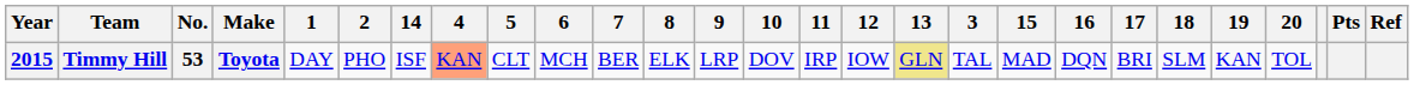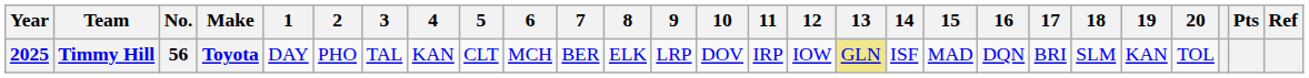columns swapped: 3 <-> 14
Timmy Hill | Year: 2015 -> 2025
Timmy Hill | No.: 53 -> 56
Timmy Hill | 4: lightsalmon background -> no background
